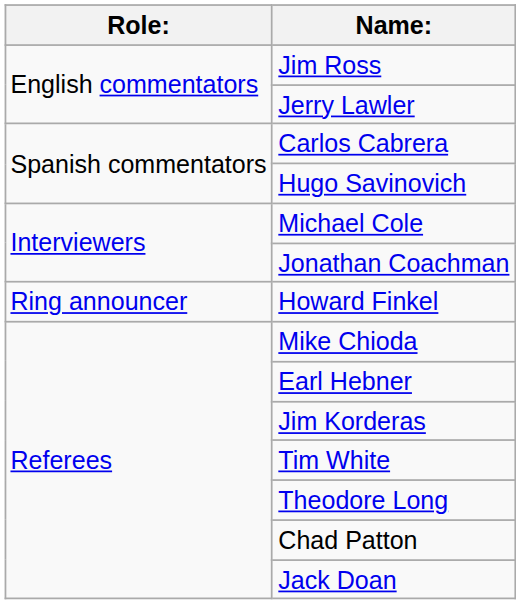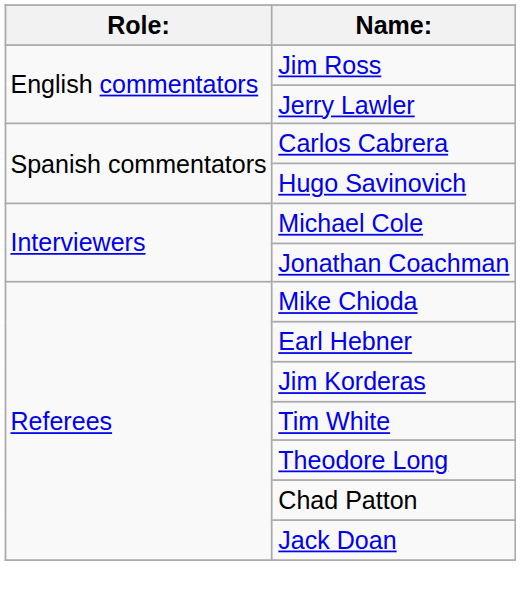- row: Ring announcer | Howard Finkel
